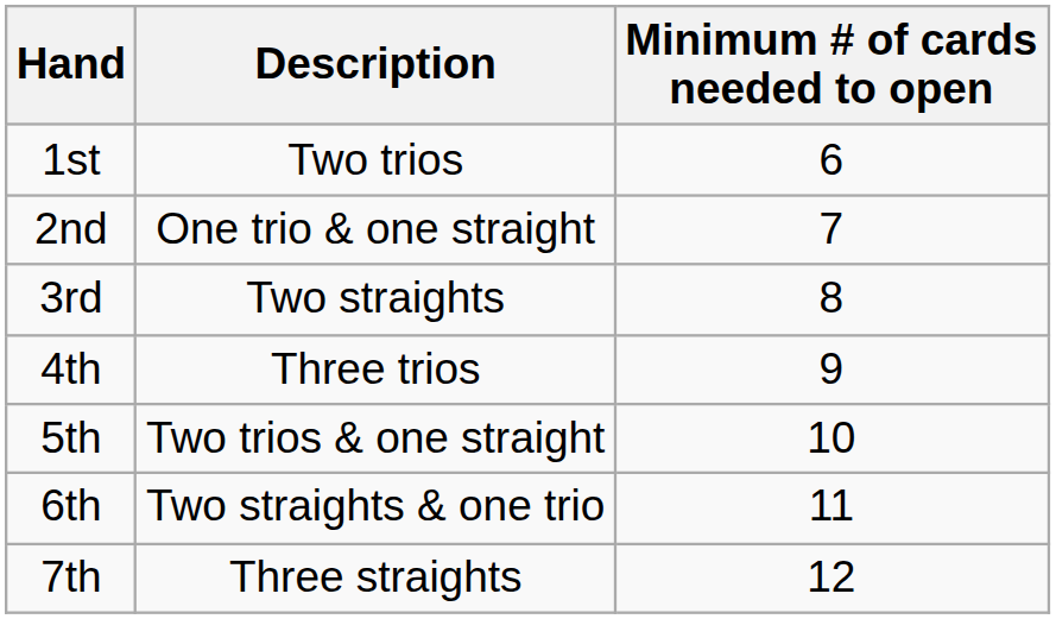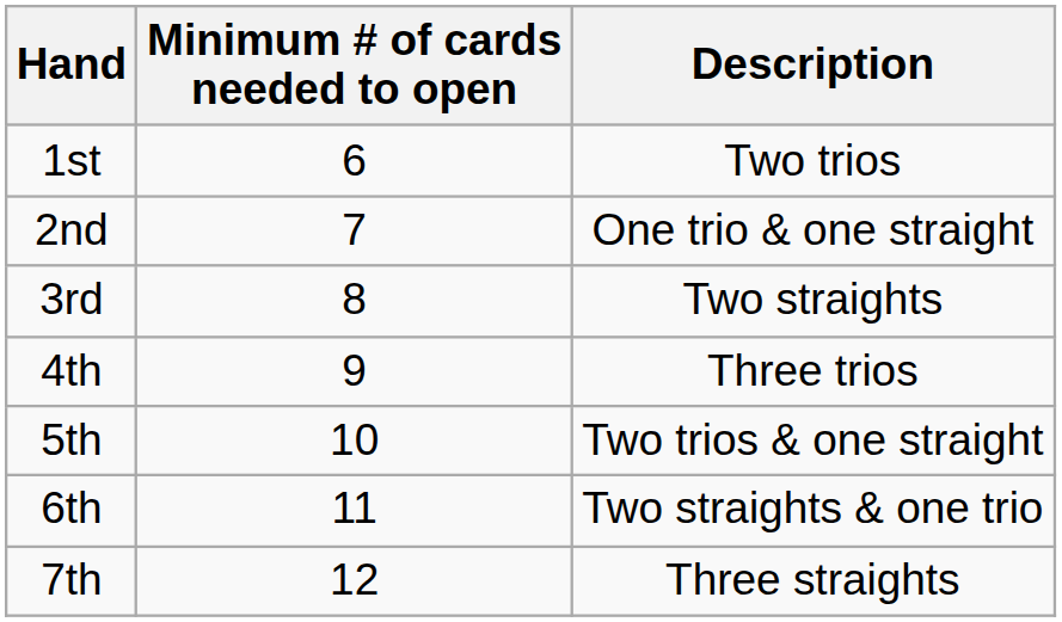columns swapped: Description <-> Minimum # of cards needed to open
